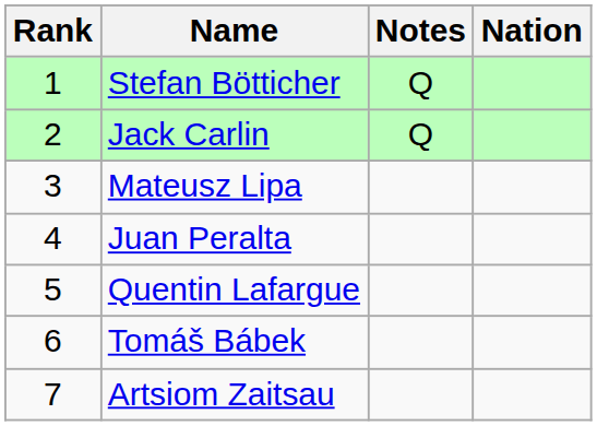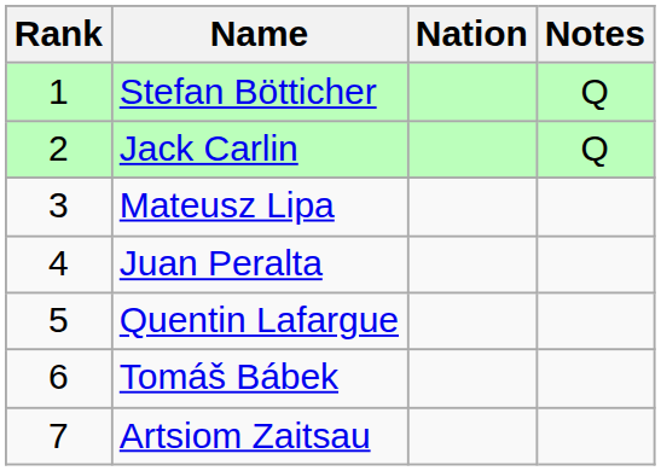columns swapped: Nation <-> Notes
